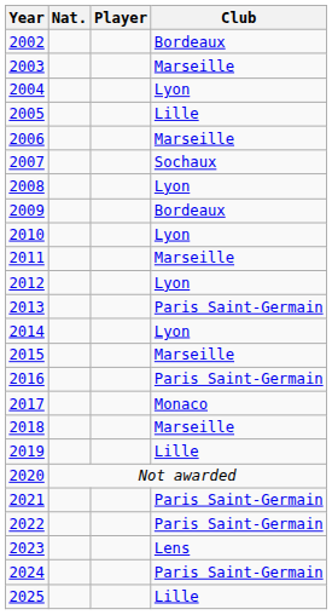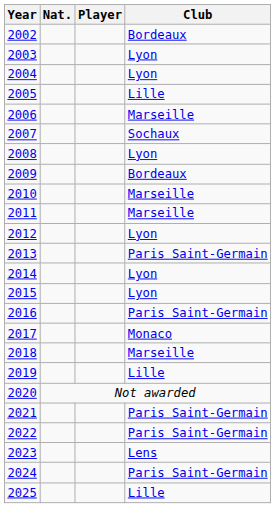2003 | Club: Marseille -> Lyon
2010 | Club: Lyon -> Marseille
2015 | Club: Marseille -> Lyon
